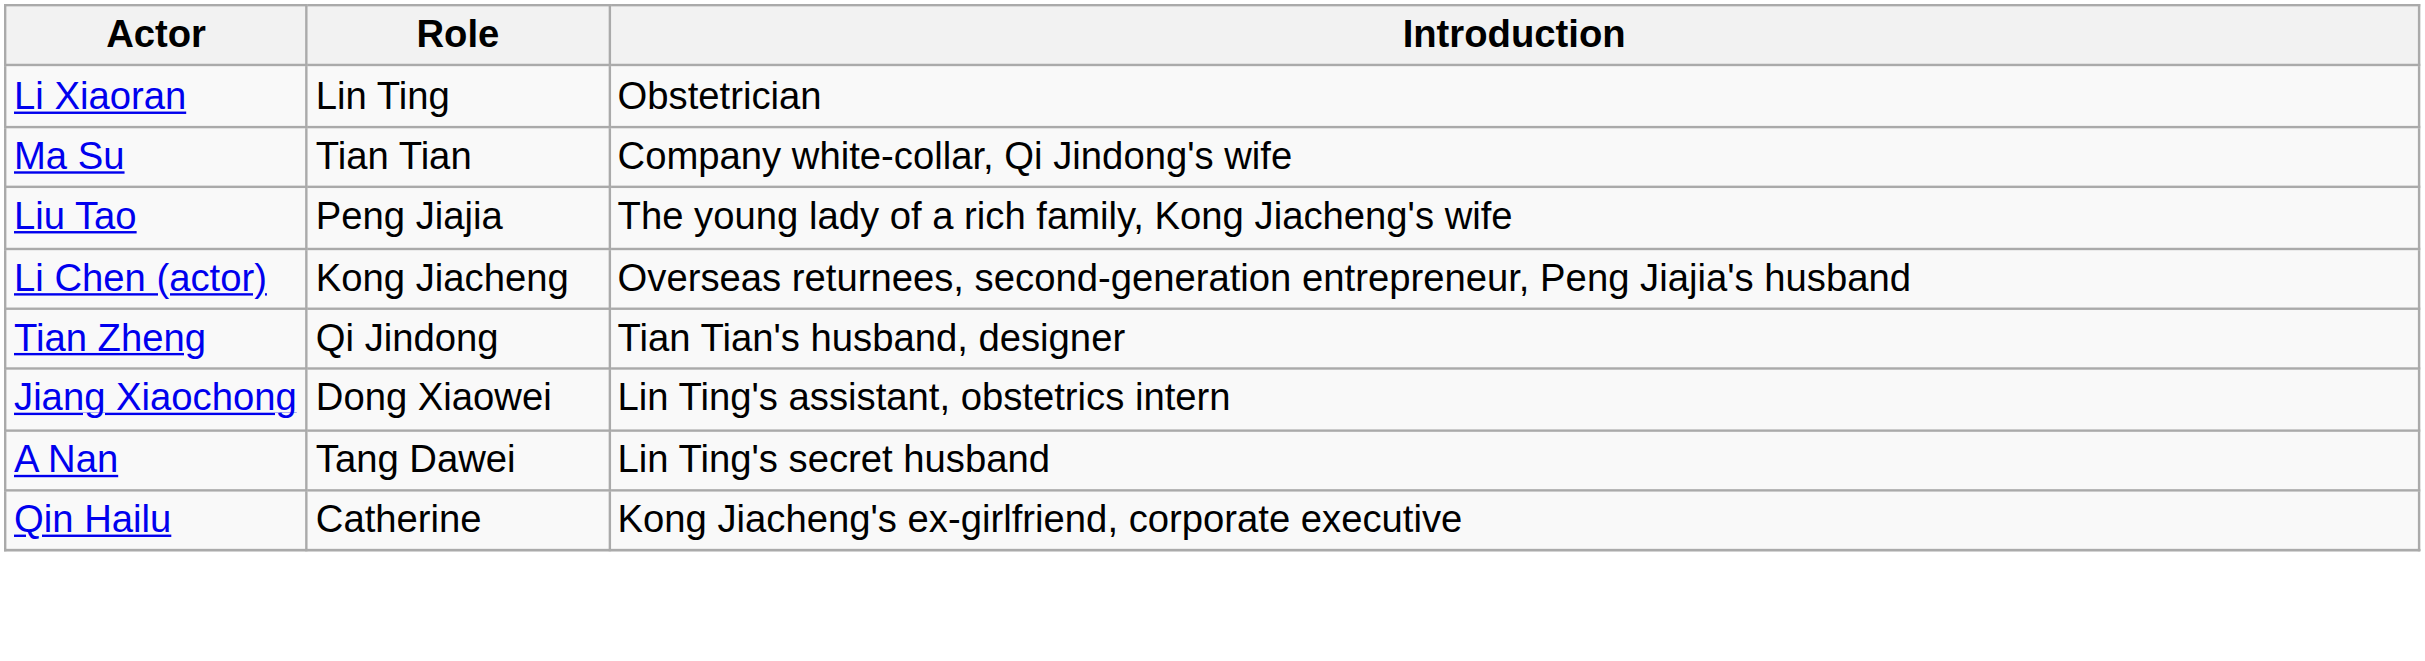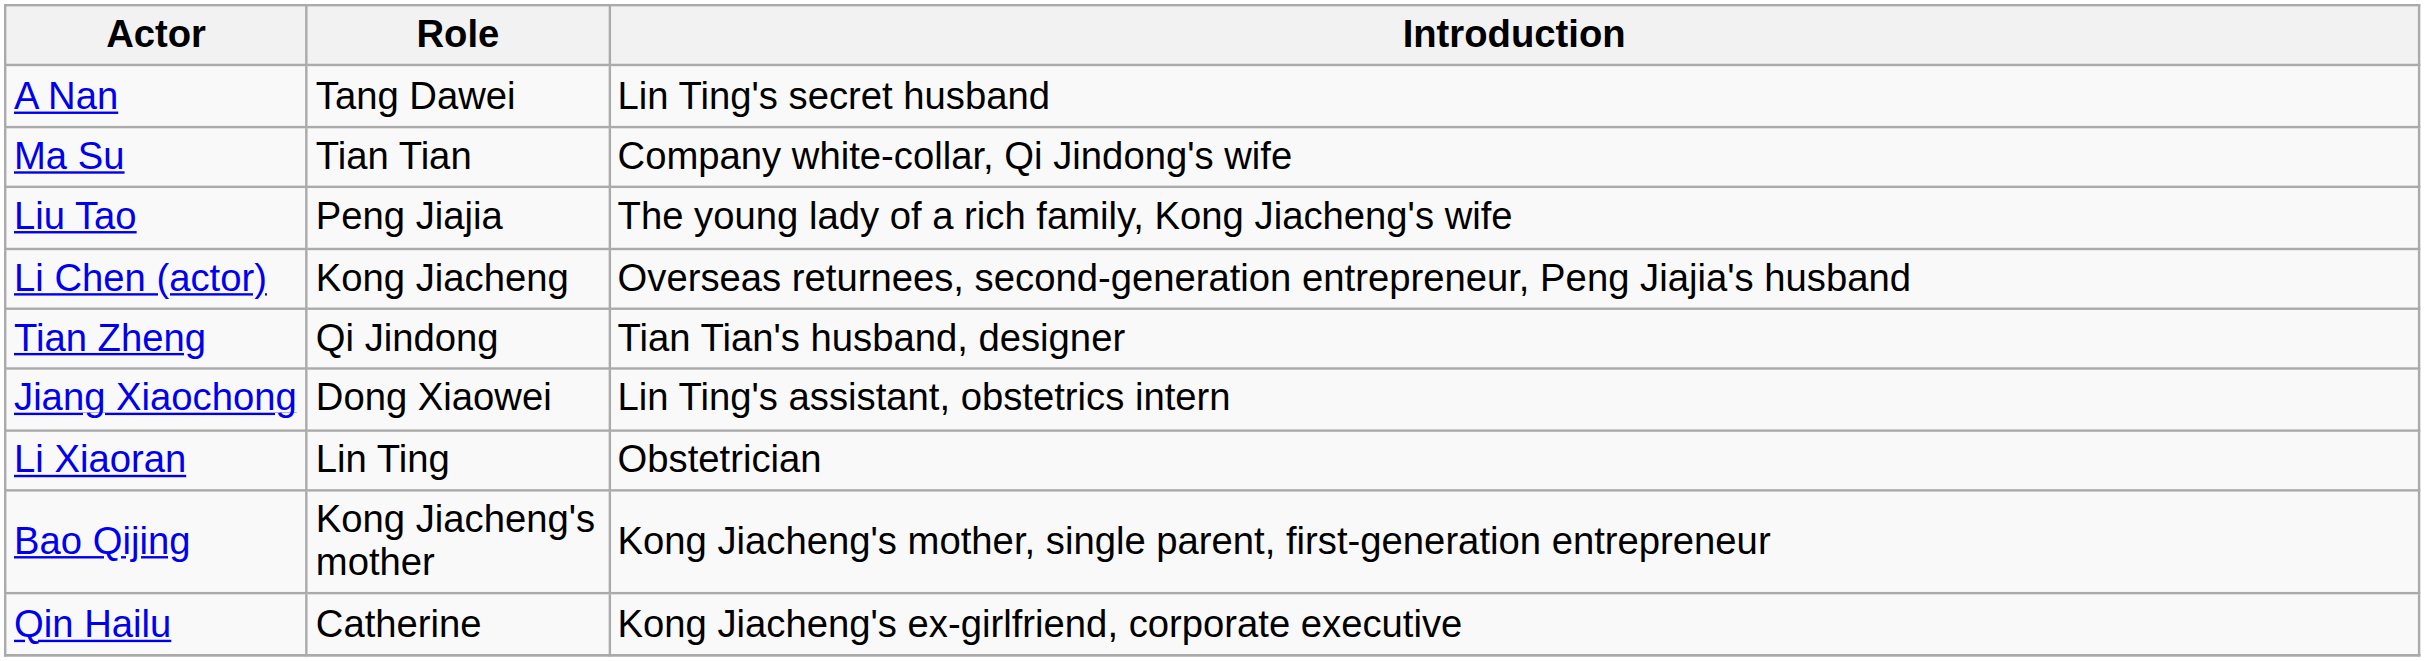rows swapped: Li Xiaoran <-> A Nan
+ row: Bao Qijing | Kong Jiacheng's mother | Kong Jiacheng's mother, single parent, first-generation entrepreneur
